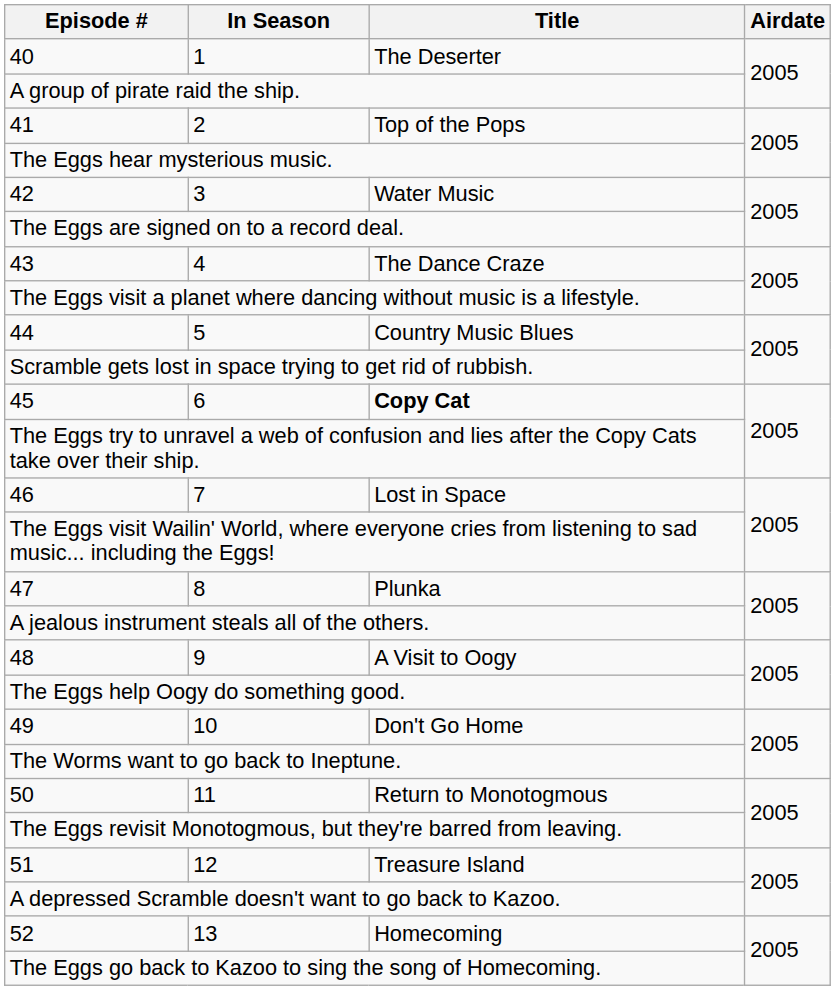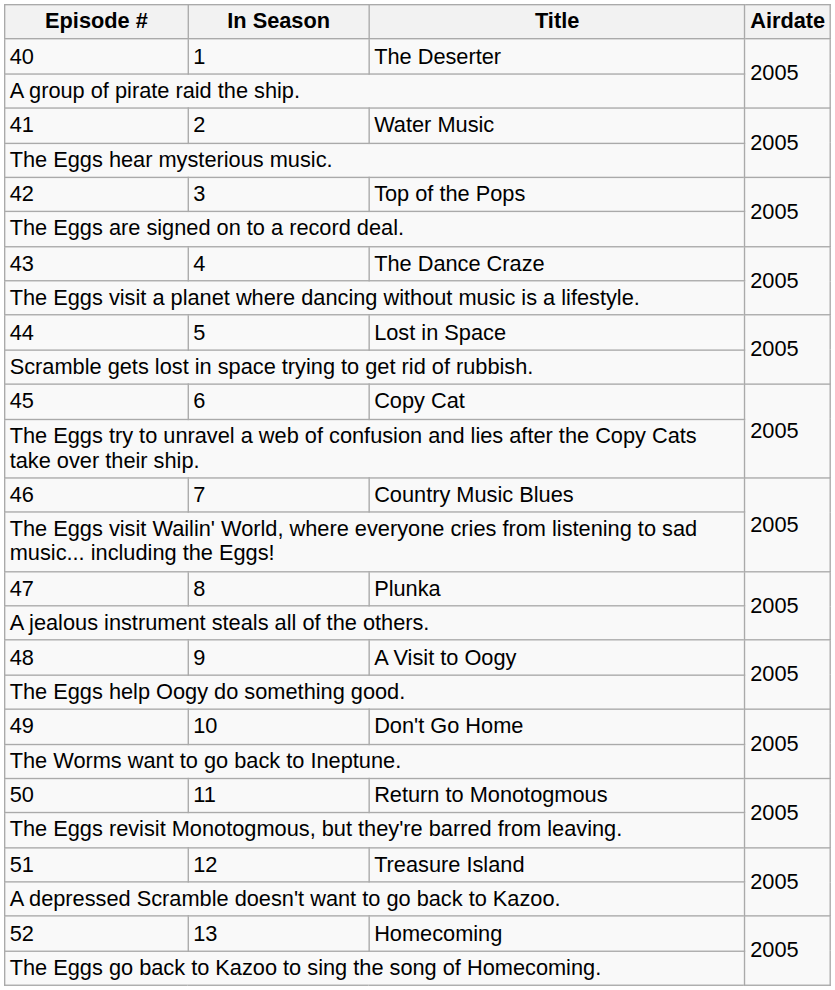41 | Title: Top of the Pops -> Water Music
42 | Title: Water Music -> Top of the Pops
44 | Title: Country Music Blues -> Lost in Space
45 | Title: bold -> normal
46 | Title: Lost in Space -> Country Music Blues
